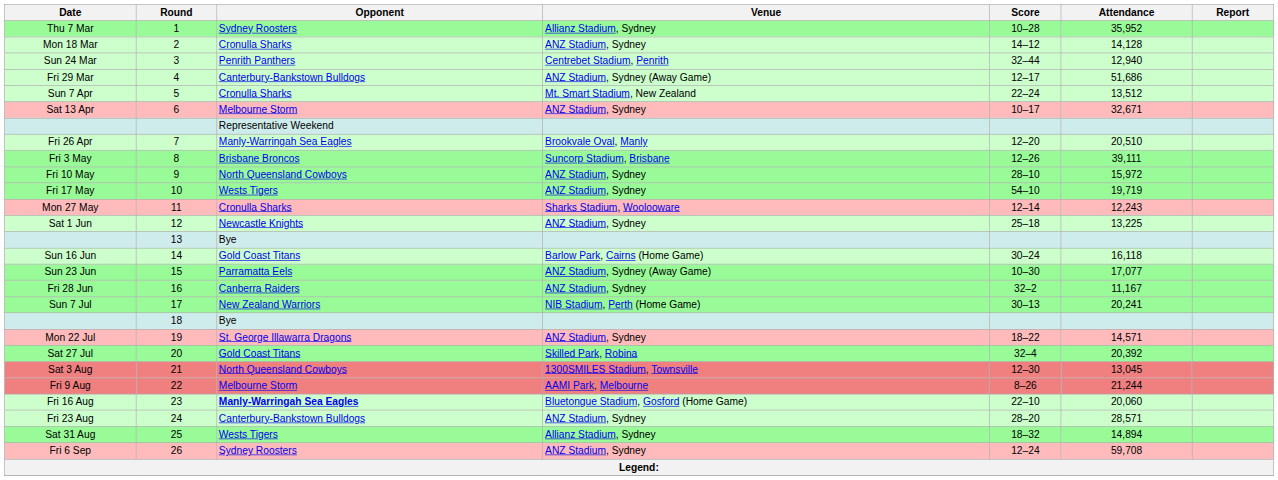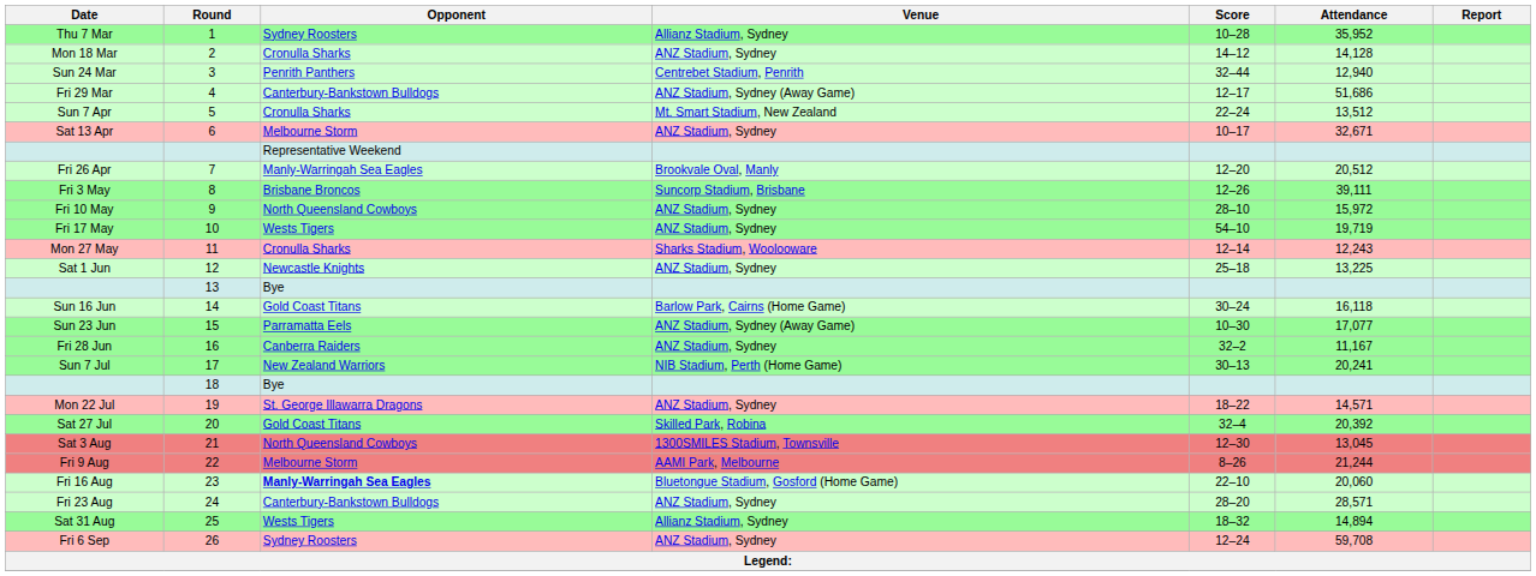Fri 26 Apr | Attendance: 20,510 -> 20,512
